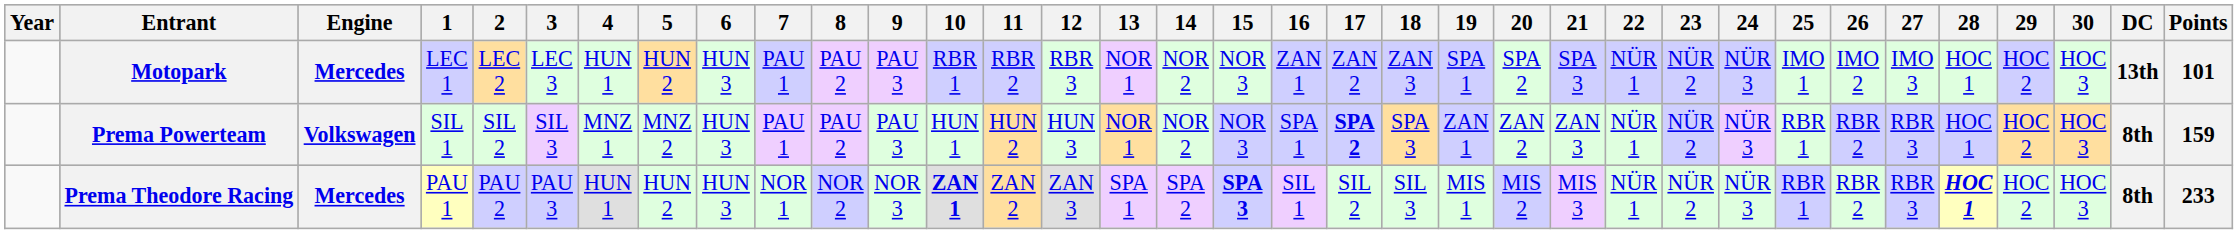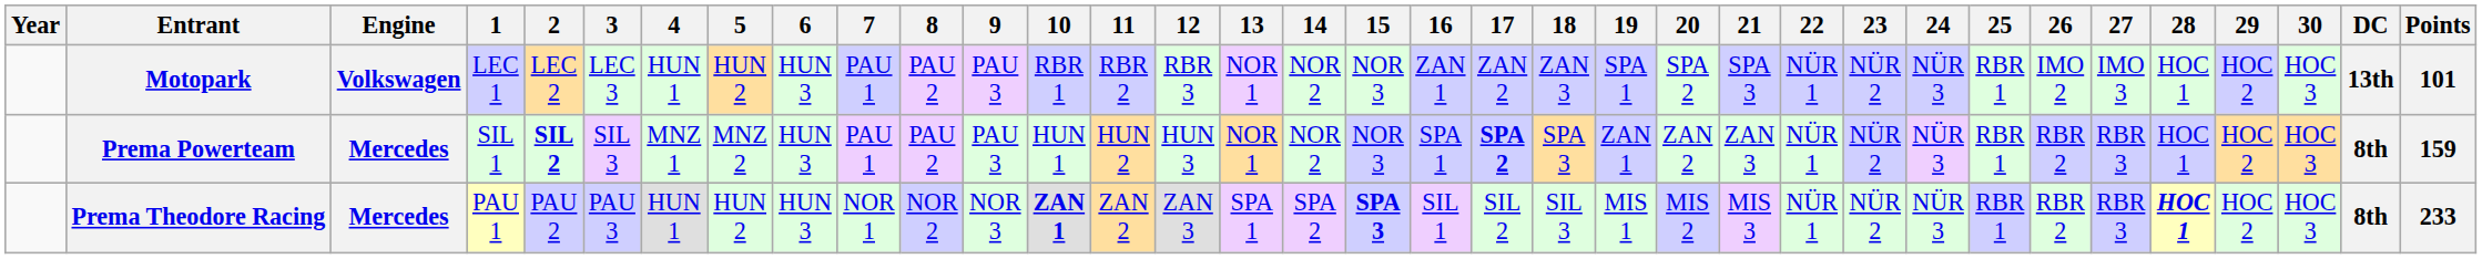Motopark | Engine: Mercedes -> Volkswagen
Motopark | 25: IMO 1 -> RBR 1
Prema Powerteam | Engine: Volkswagen -> Mercedes
Prema Powerteam | 2: normal -> bold
